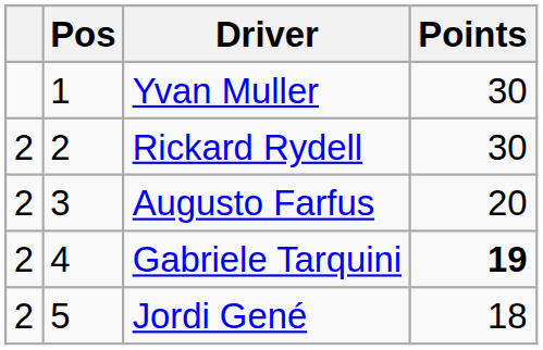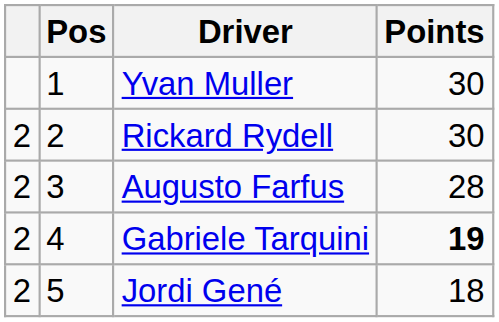Augusto Farfus | Points: 20 -> 28
